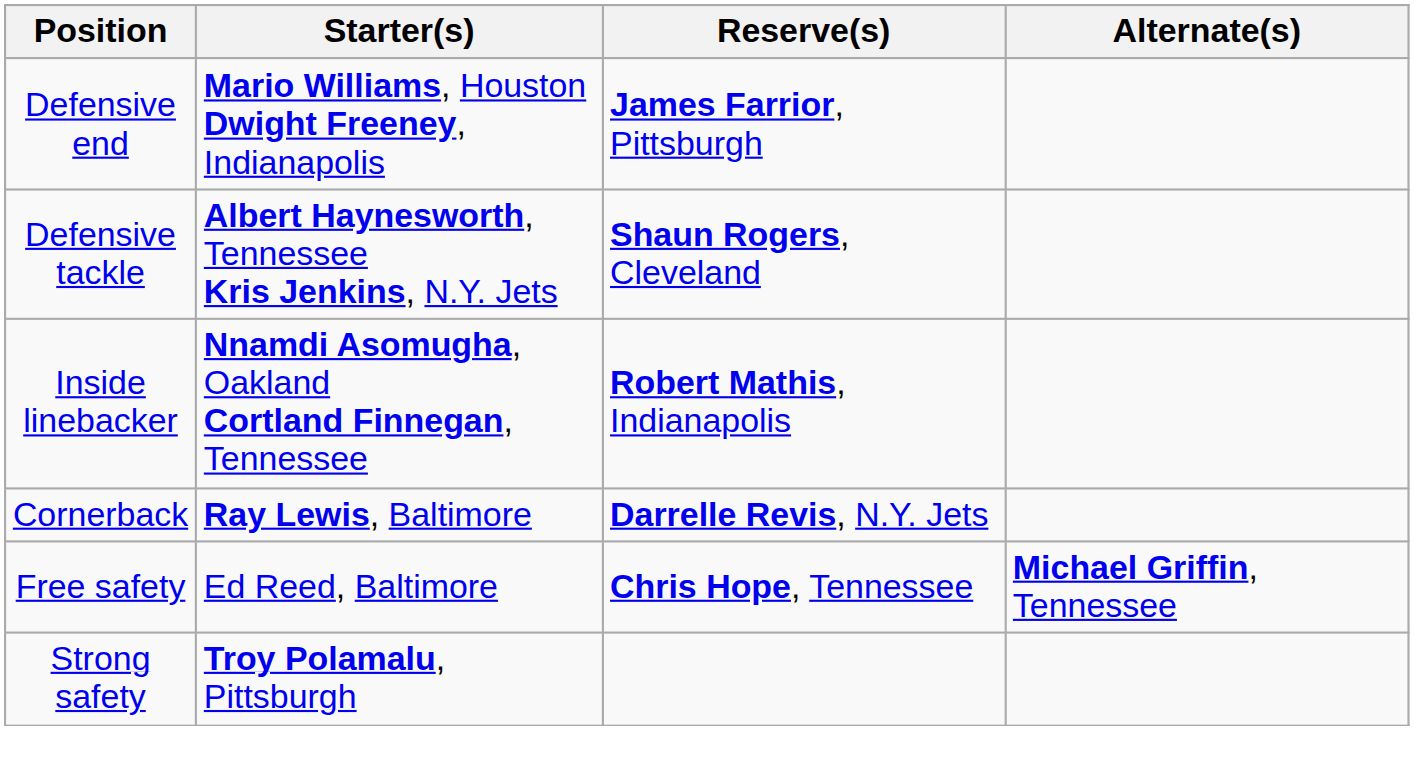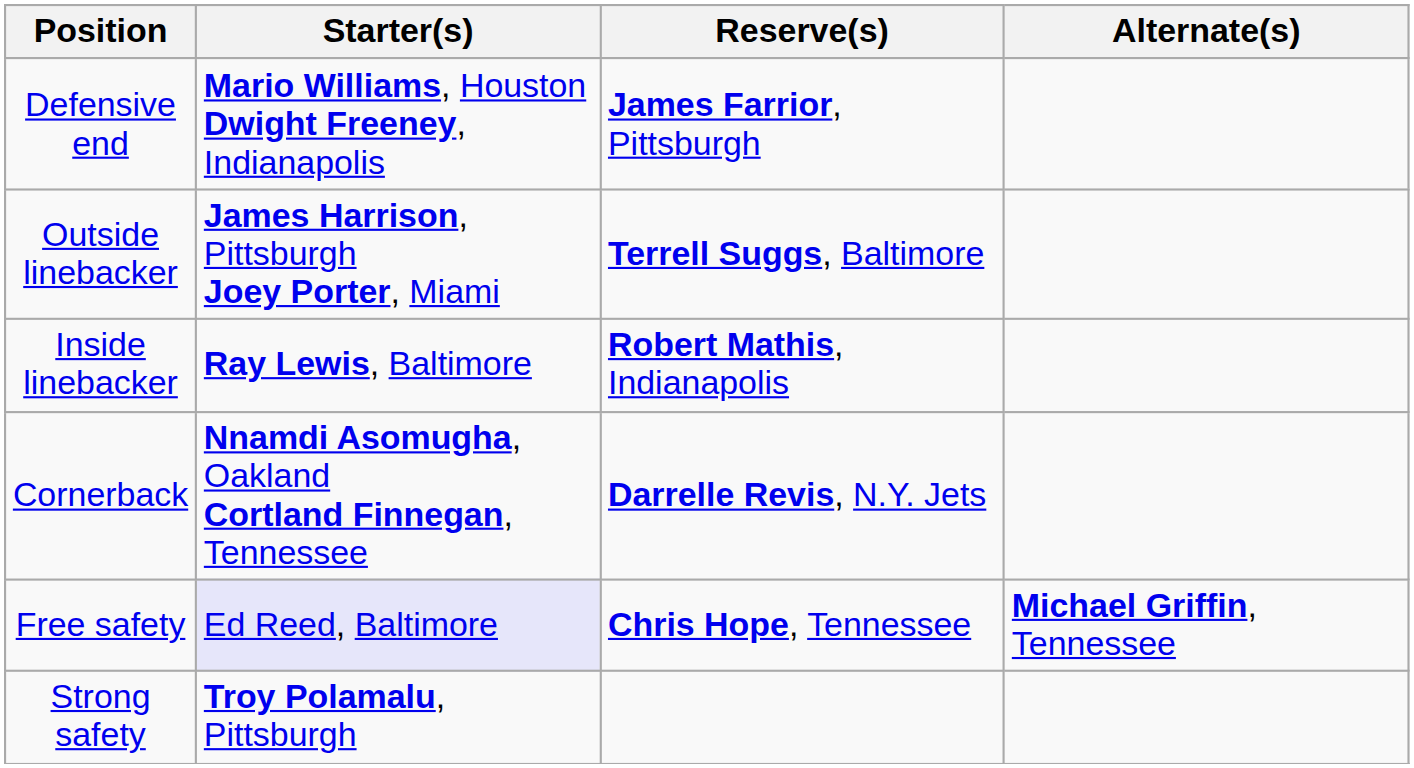- row: Defensive tackle | Albert Haynesworth, Tennessee Kris Jenkins, N.Y. Jets | Shaun Rogers, Cleveland
+ row: Outside linebacker | James Harrison, Pittsburgh Joey Porter, Miami | Terrell Suggs, Baltimore
Inside linebacker | Starter(s): Nnamdi Asomugha, Oakland Cortland Finnegan, Tennessee -> Ray Lewis, Baltimore
Cornerback | Starter(s): Ray Lewis, Baltimore -> Nnamdi Asomugha, Oakland Cortland Finnegan, Tennessee
Free safety | Starter(s): no background -> lavender background
